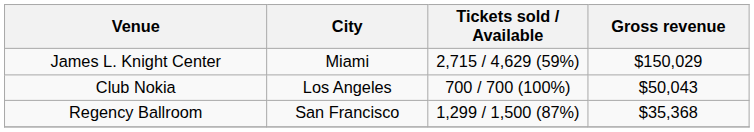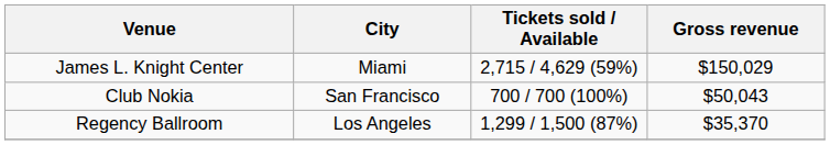Club Nokia | City: Los Angeles -> San Francisco
Regency Ballroom | City: San Francisco -> Los Angeles
Regency Ballroom | Gross revenue: $35,368 -> $35,370
